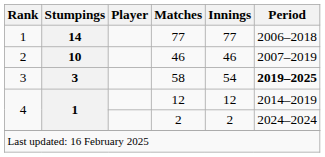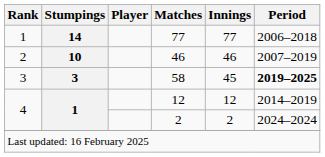58 | Innings: 54 -> 45
